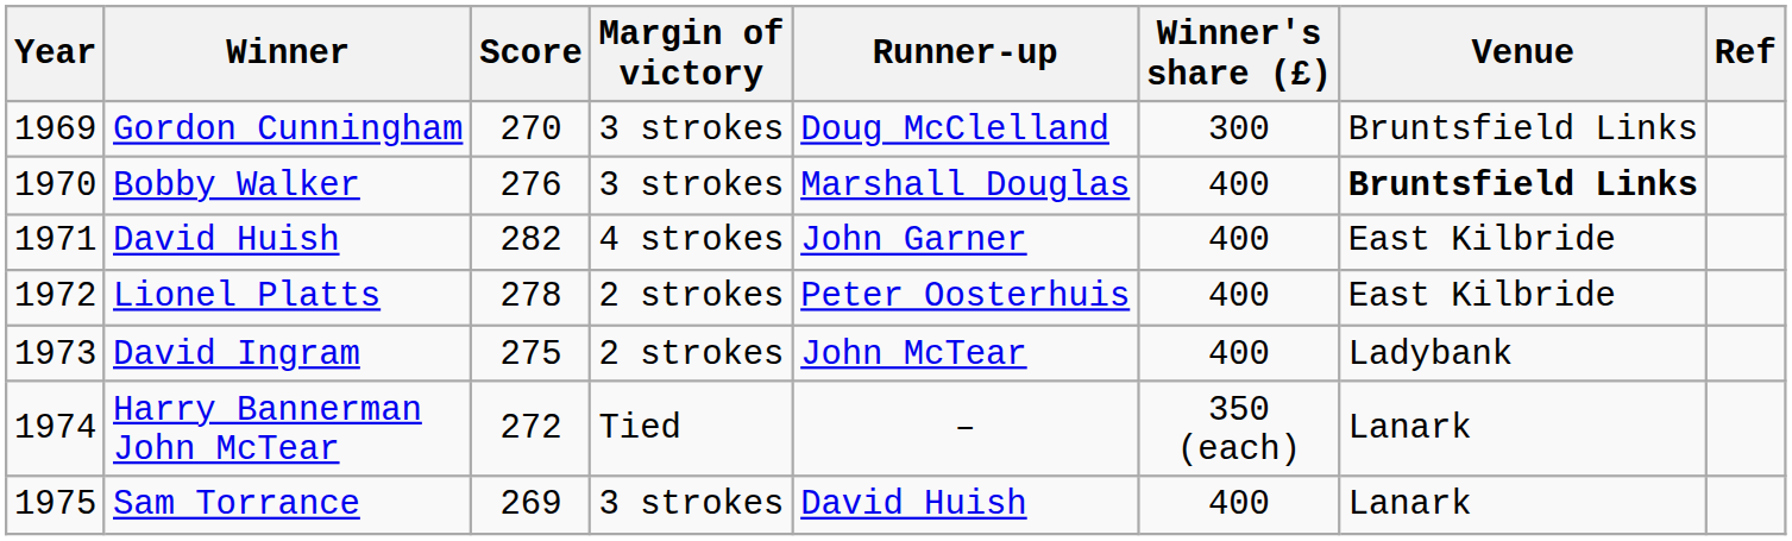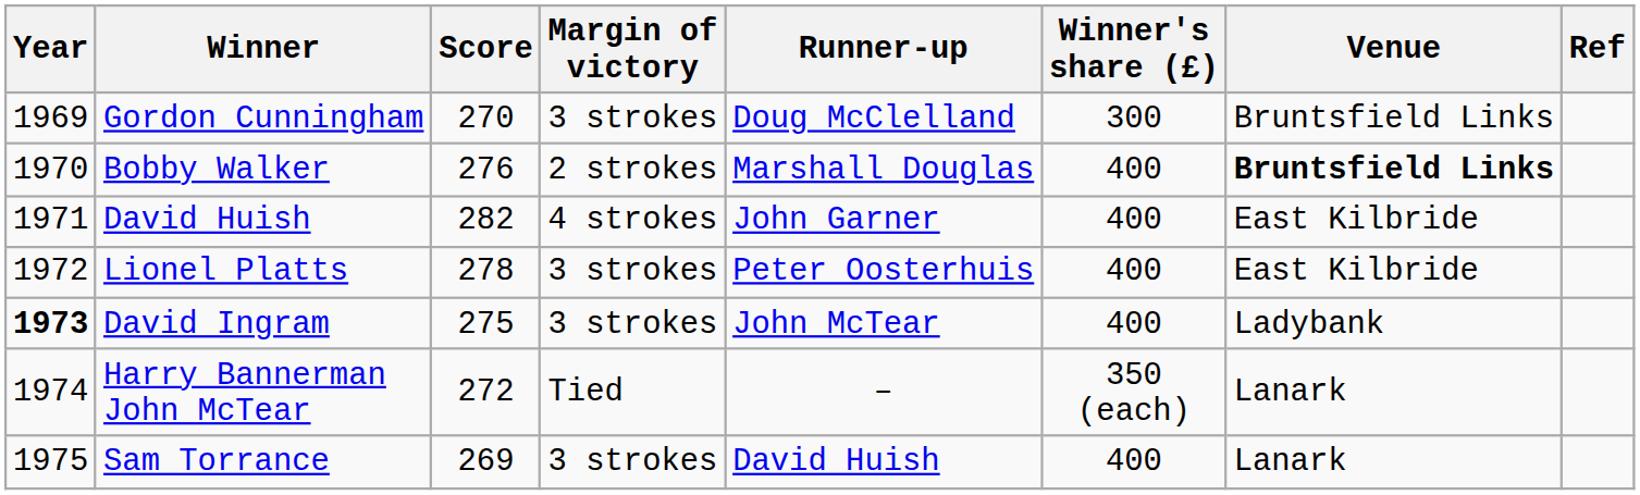Bobby Walker | Margin of victory: 3 strokes -> 2 strokes
Lionel Platts | Margin of victory: 2 strokes -> 3 strokes
David Ingram | Year: normal -> bold
David Ingram | Margin of victory: 2 strokes -> 3 strokes
